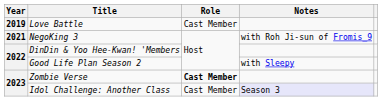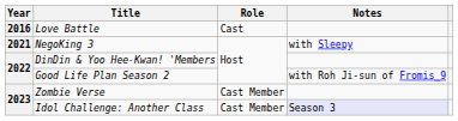Love Battle | Year: 2019 -> 2016
Love Battle | Role: Cast Member -> Cast
NegoKing 3 | Notes: with Roh Ji-sun of Fromis_9 -> with Sleepy
Good Life Plan Season 2 | Notes: with Sleepy -> with Roh Ji-sun of Fromis_9
Zombie Verse | Role: bold -> normal
